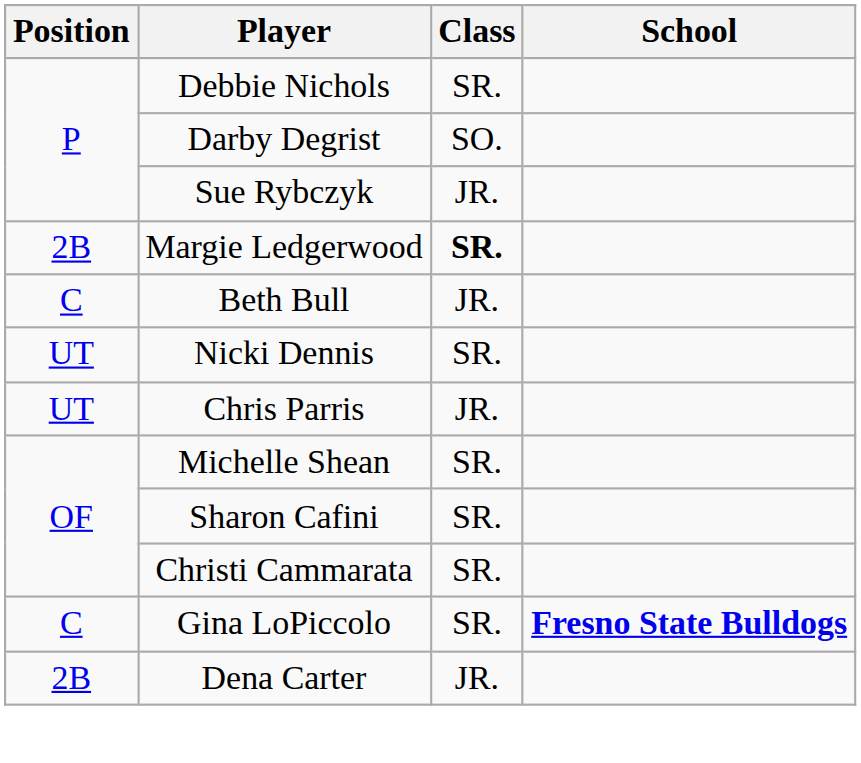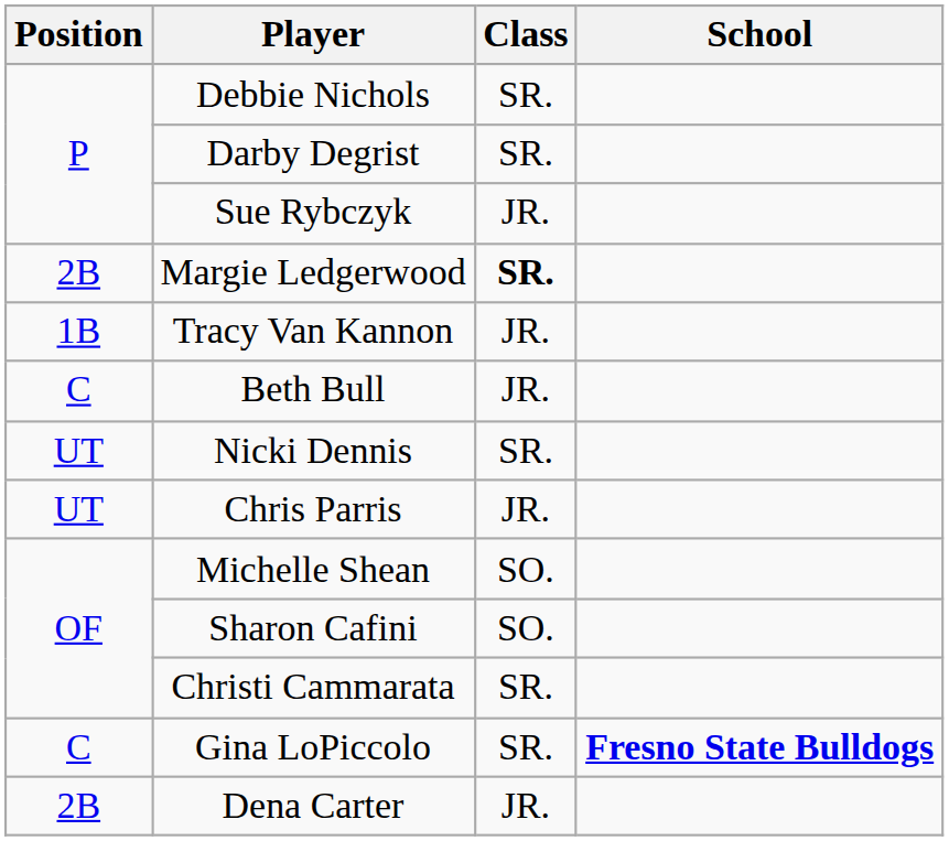Darby Degrist | Class: SO. -> SR.
+ row: 1B | Tracy Van Kannon | JR.
Michelle Shean | Class: SR. -> SO.
Sharon Cafini | Class: SR. -> SO.
